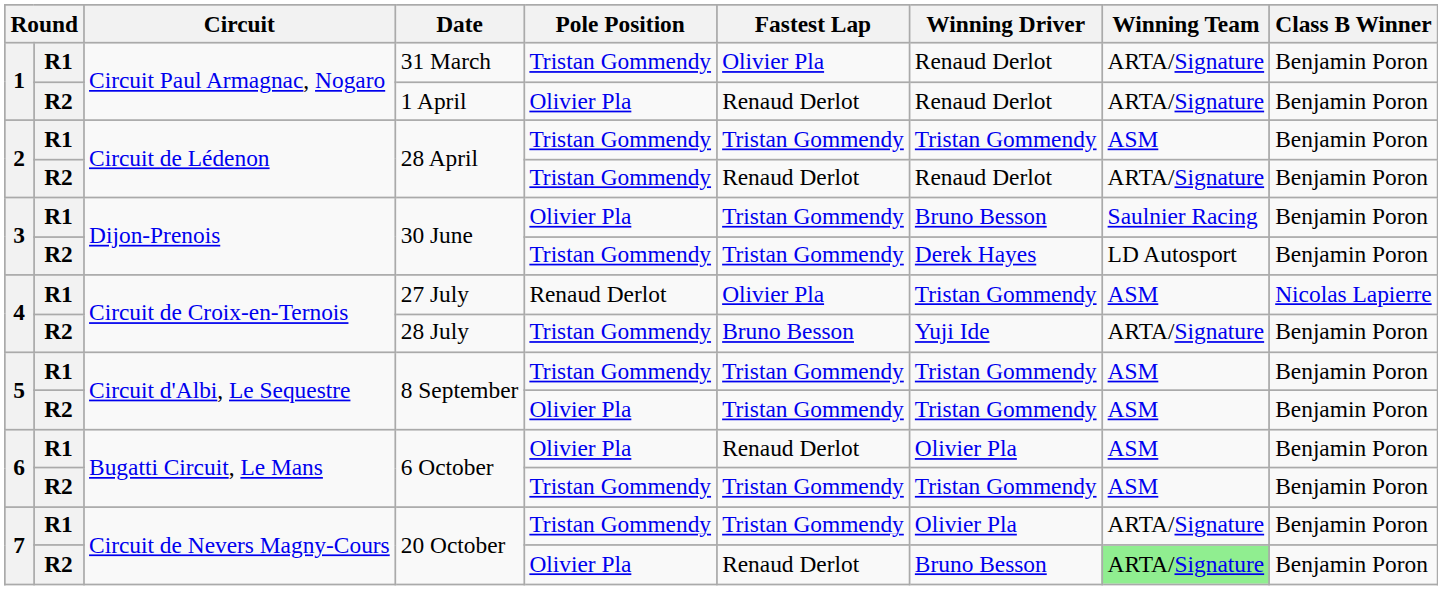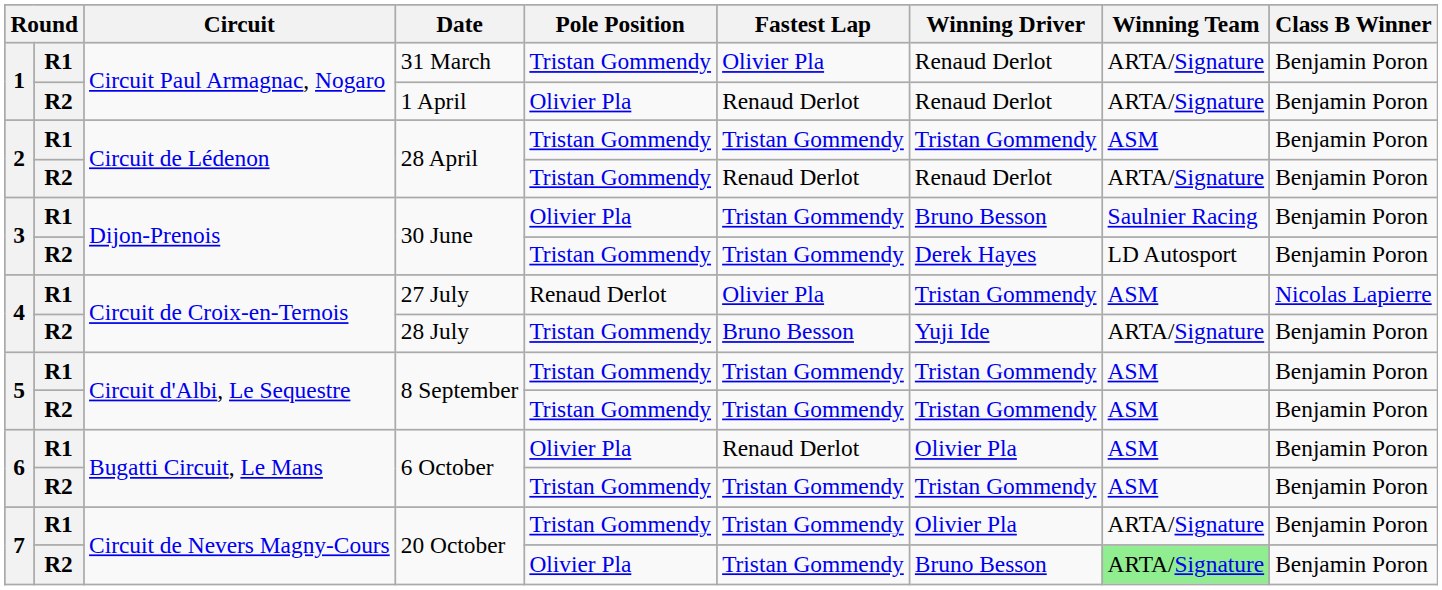R2 / 8 September | Pole Position: Olivier Pla -> Tristan Gommendy
R2 / 20 October | Fastest Lap: Renaud Derlot -> Tristan Gommendy
